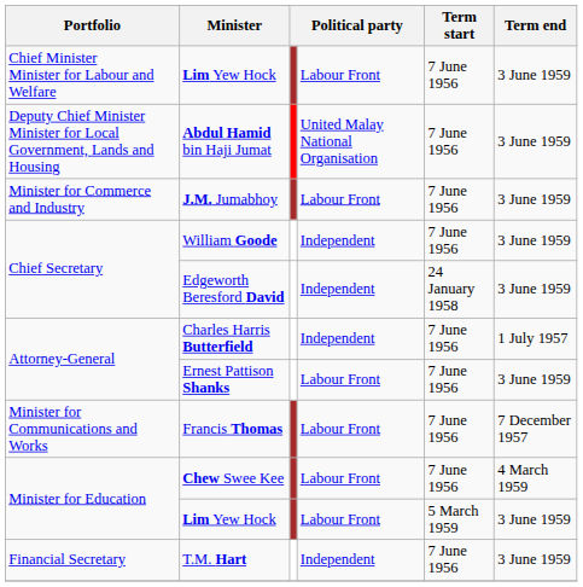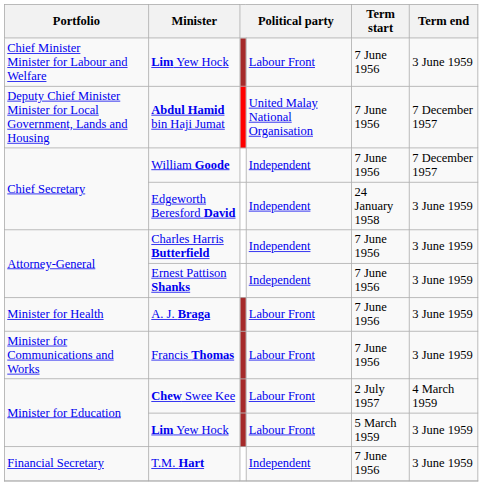Abdul Hamid bin Haji Jumat | Term end: 3 June 1959 -> 7 December 1957
- row: Minister for Commerce and Industry | J.M. Jumabhoy | Labour Front | 7 June 1956 | 3 June 1959
William Goode | Term end: 3 June 1959 -> 7 December 1957
Charles Harris Butterfield | Term end: 1 July 1957 -> 3 June 1959
Ernest Pattison Shanks | column 4: Labour Front -> Independent
+ row: Minister for Health | A. J. Braga | Labour Front | 7 June 1956 | 3 June 1959
Francis Thomas | Term end: 7 December 1957 -> 3 June 1959
Chew Swee Kee | Term start: 7 June 1956 -> 2 July 1957
